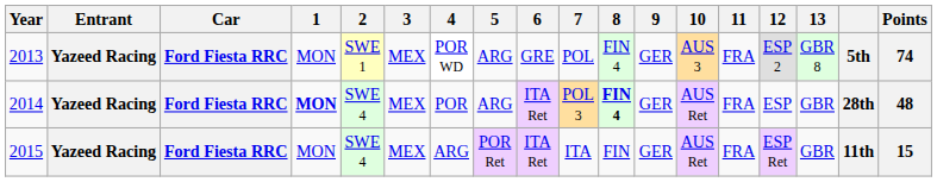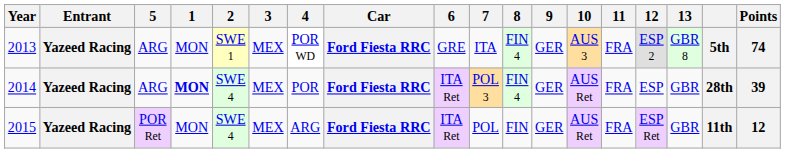columns swapped: Car <-> 5
2013 | 7: POL -> ITA
2014 | 8: bold -> normal
2014 | Points: 48 -> 39
2015 | 7: ITA -> POL
2015 | Points: 15 -> 12
